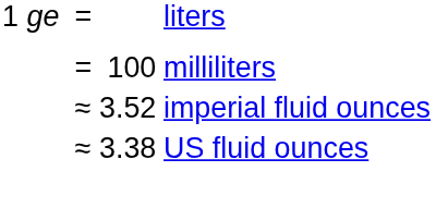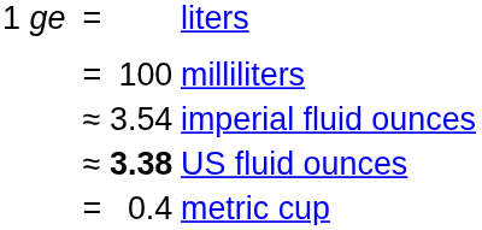imperial fluid ounces | column 3: 3.52 -> 3.54
US fluid ounces | column 3: normal -> bold
+ row: = | 0.4 | metric cup
